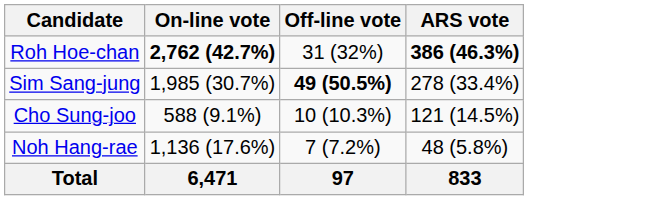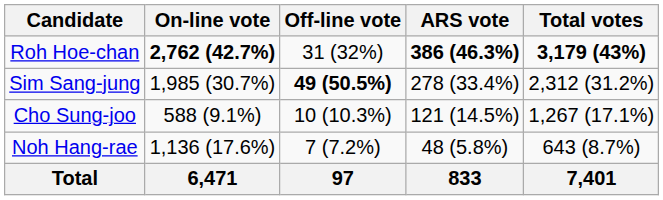+ column: Total votes | 3,179 (43%) | 2,312 (31.2%) | 1,267 (17.1%) | 643 (8.7%) | 7,401
